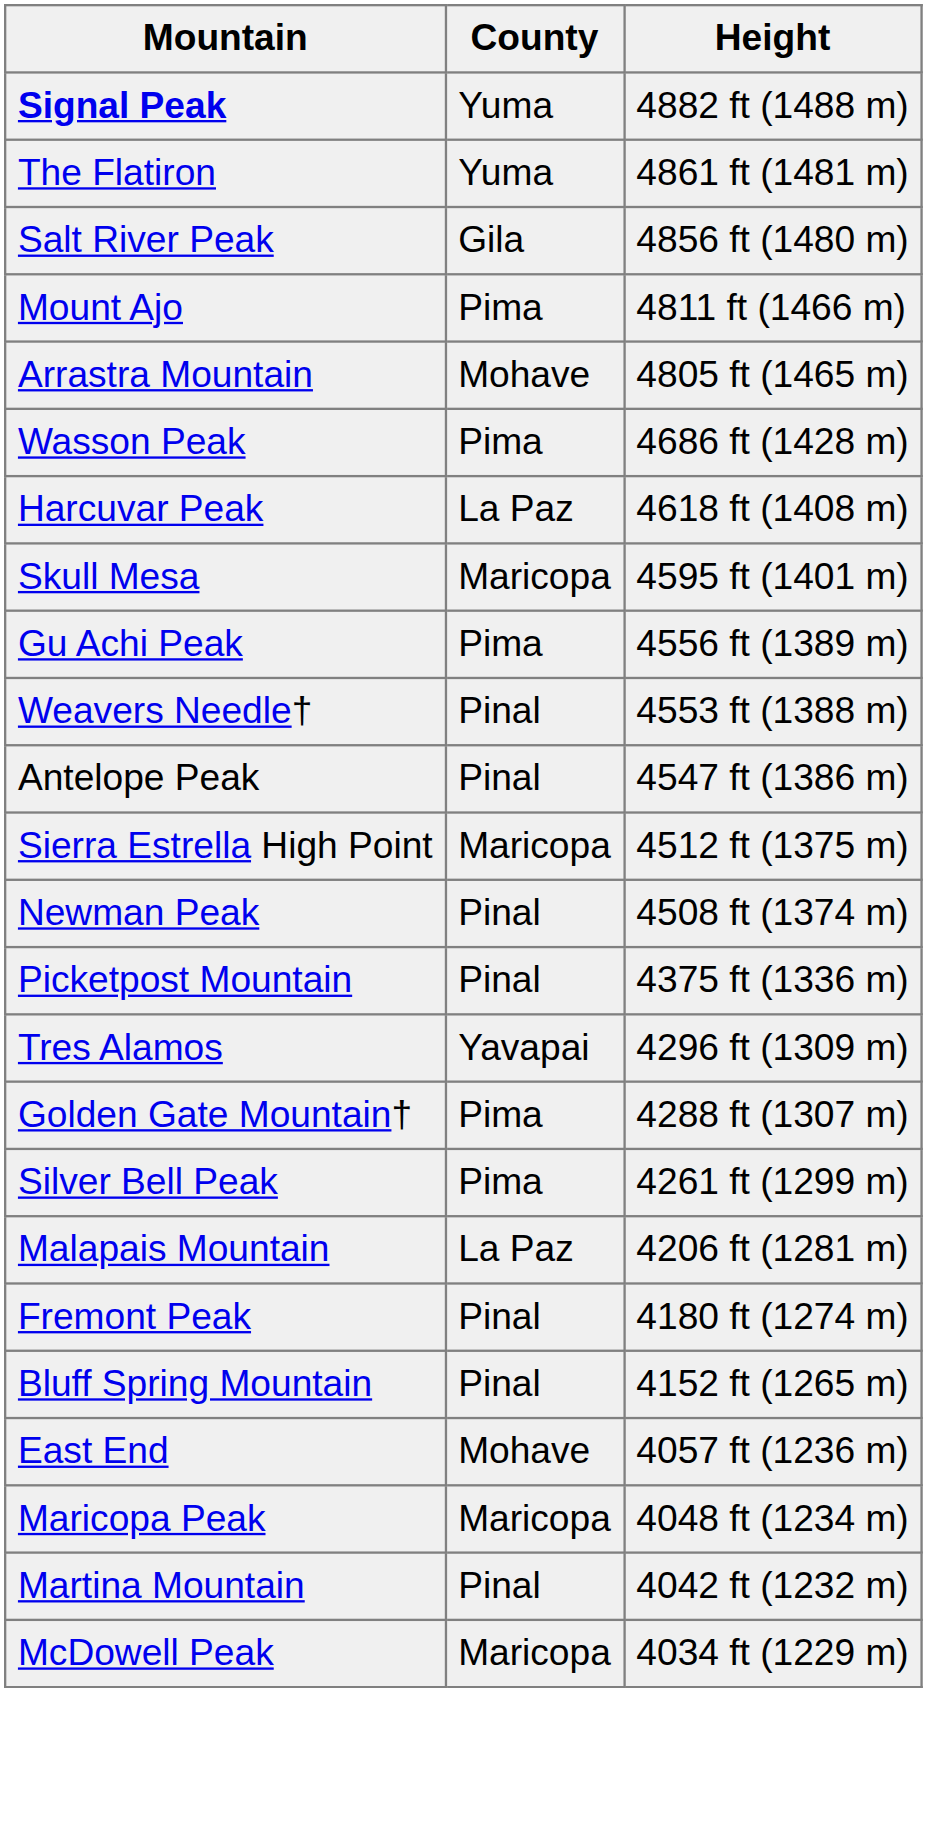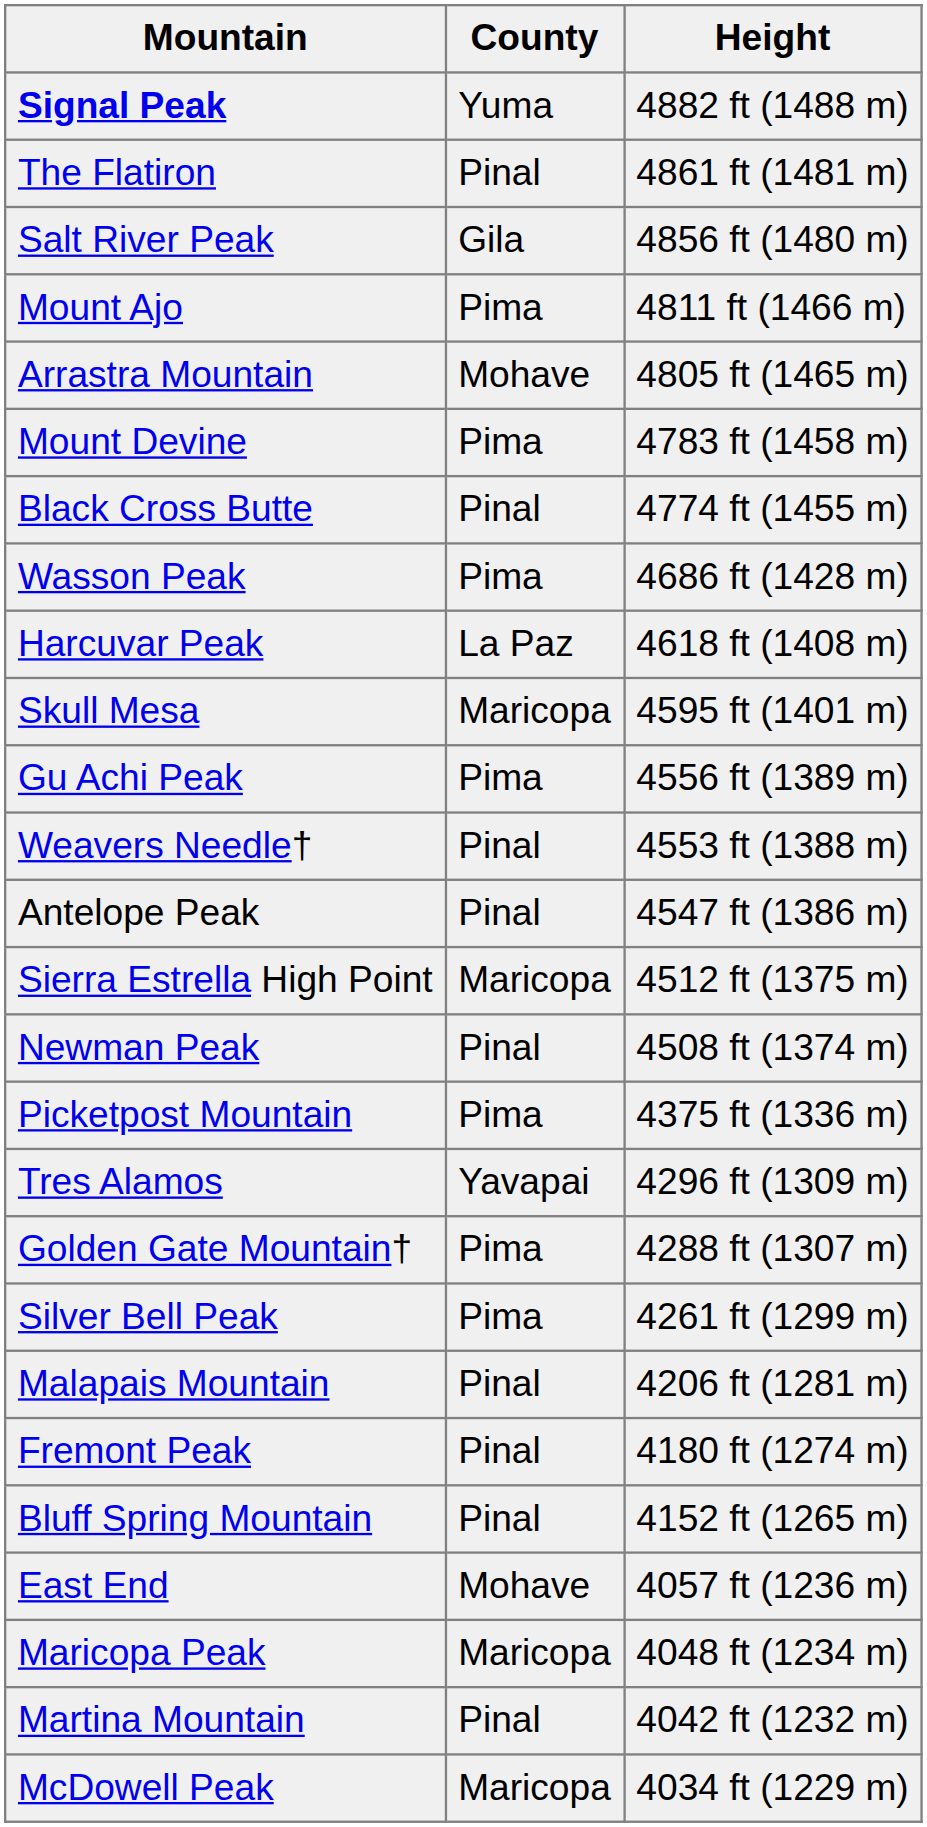The Flatiron | County: Yuma -> Pinal
+ row: Mount Devine | Pima | 4783 ft (1458 m)
+ row: Black Cross Butte | Pinal | 4774 ft (1455 m)
Picketpost Mountain | County: Pinal -> Pima
Malapais Mountain | County: La Paz -> Pinal
